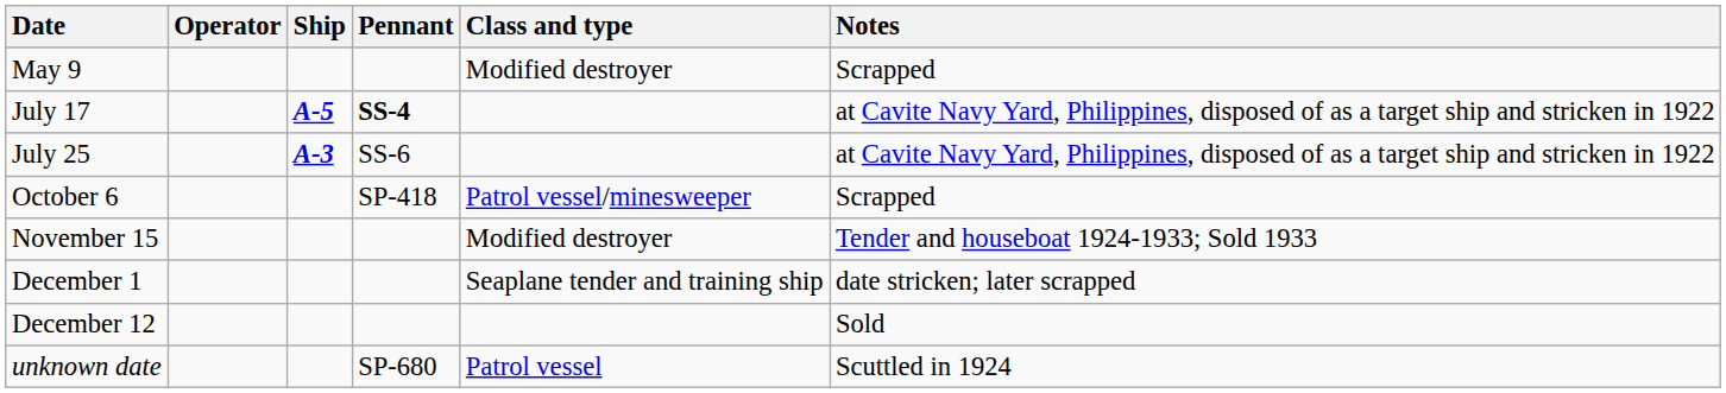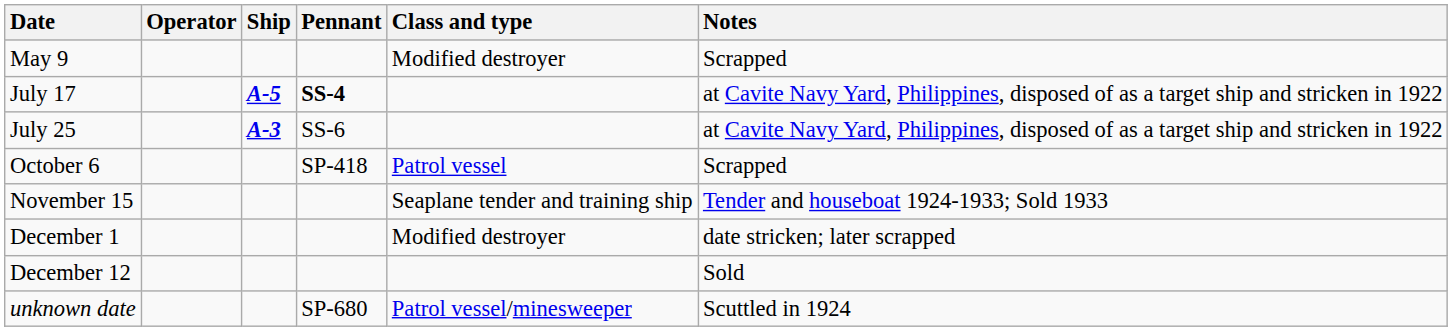October 6 | Class and type: Patrol vessel/minesweeper -> Patrol vessel
November 15 | Class and type: Modified destroyer -> Seaplane tender and training ship
December 1 | Class and type: Seaplane tender and training ship -> Modified destroyer
unknown date | Class and type: Patrol vessel -> Patrol vessel/minesweeper
